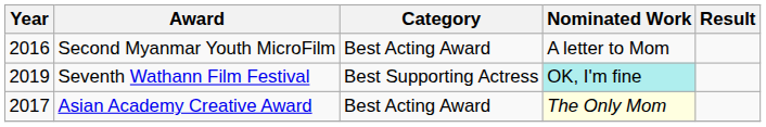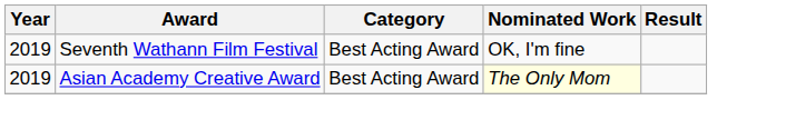- row: 2016 | Second Myanmar Youth MicroFilm | Best Acting Award | A letter to Mom
Seventh Wathann Film Festival | Category: Best Supporting Actress -> Best Acting Award
Seventh Wathann Film Festival | Nominated Work: paleturquoise background -> no background
Asian Academy Creative Award | Year: 2017 -> 2019
